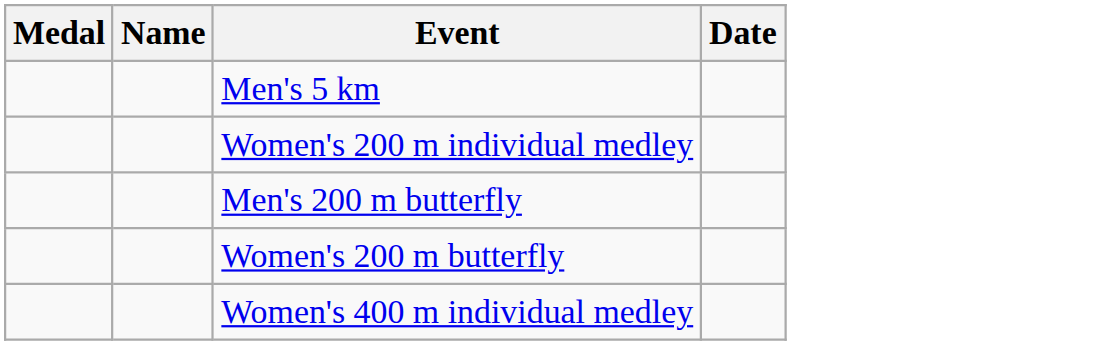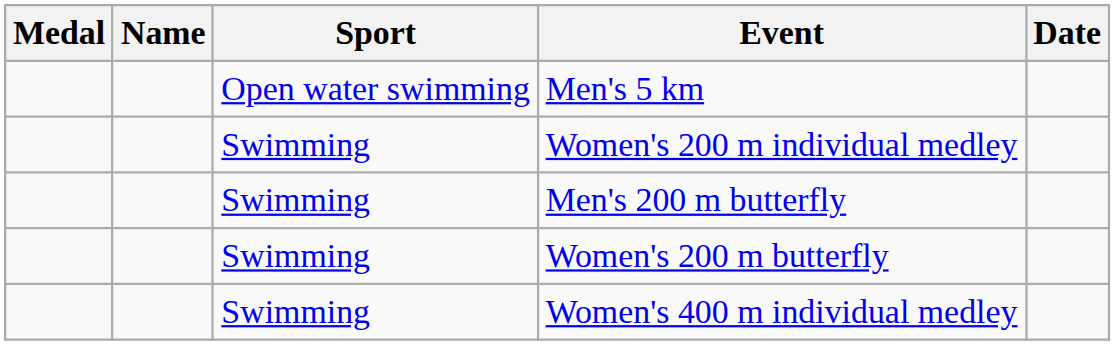+ column: Sport | Open water swimming | Swimming | Swimming | Swimming | Swimming
